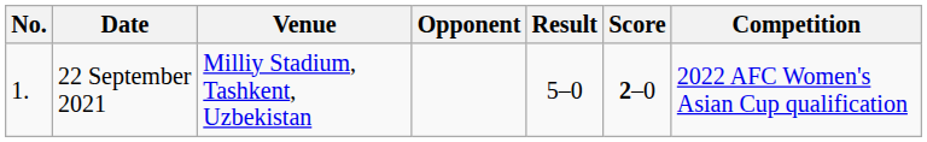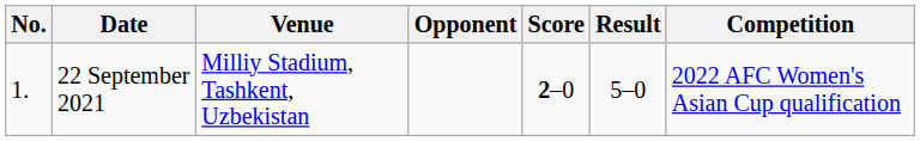columns swapped: Score <-> Result
